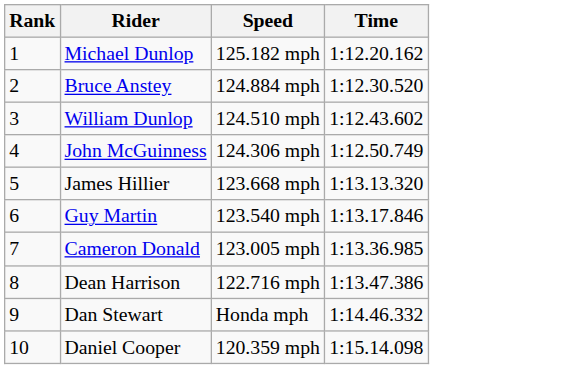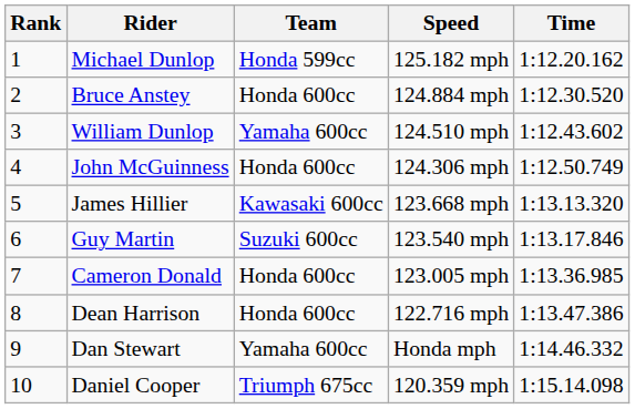+ column: Team | Honda 599cc | Honda 600cc | Yamaha 600cc | Honda 600cc | Kawasaki 600cc | Suzuki 600cc | Honda 600cc | Honda 600cc | Yamaha 600cc | Triumph 675cc
